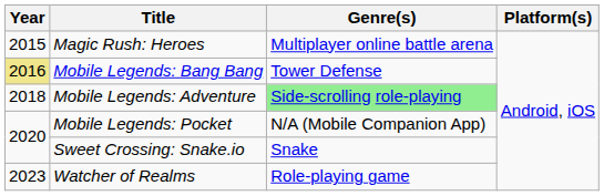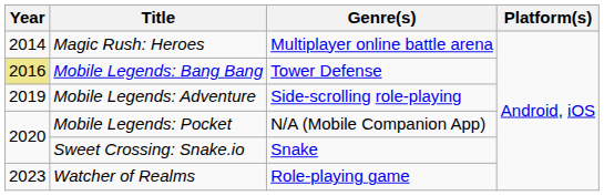Magic Rush: Heroes | Year: 2015 -> 2014
Mobile Legends: Adventure | Year: 2018 -> 2019
Mobile Legends: Adventure | Genre(s): lightgreen background -> no background
